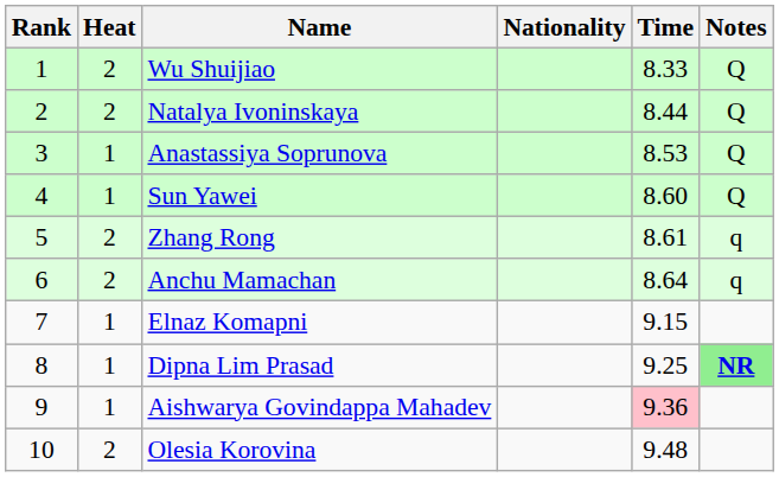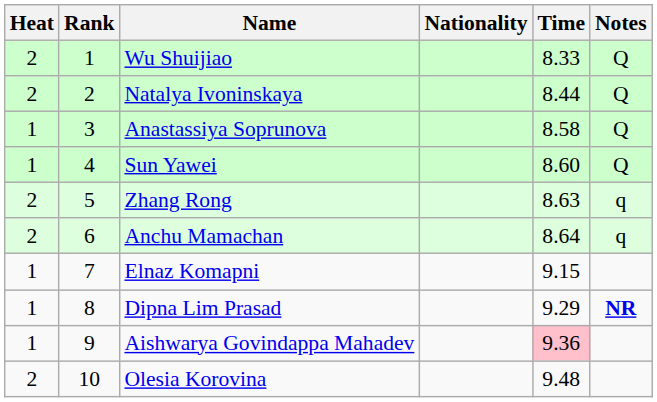columns swapped: Rank <-> Heat
Anastassiya Soprunova | Time: 8.53 -> 8.58
Zhang Rong | Time: 8.61 -> 8.63
Dipna Lim Prasad | Time: 9.25 -> 9.29
Dipna Lim Prasad | Notes: lightgreen background -> no background
